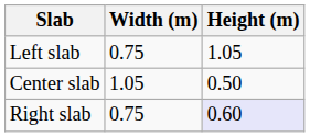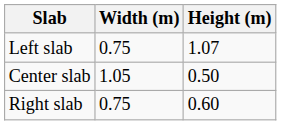Left slab | Height (m): 1.05 -> 1.07
Right slab | Height (m): lavender background -> no background
